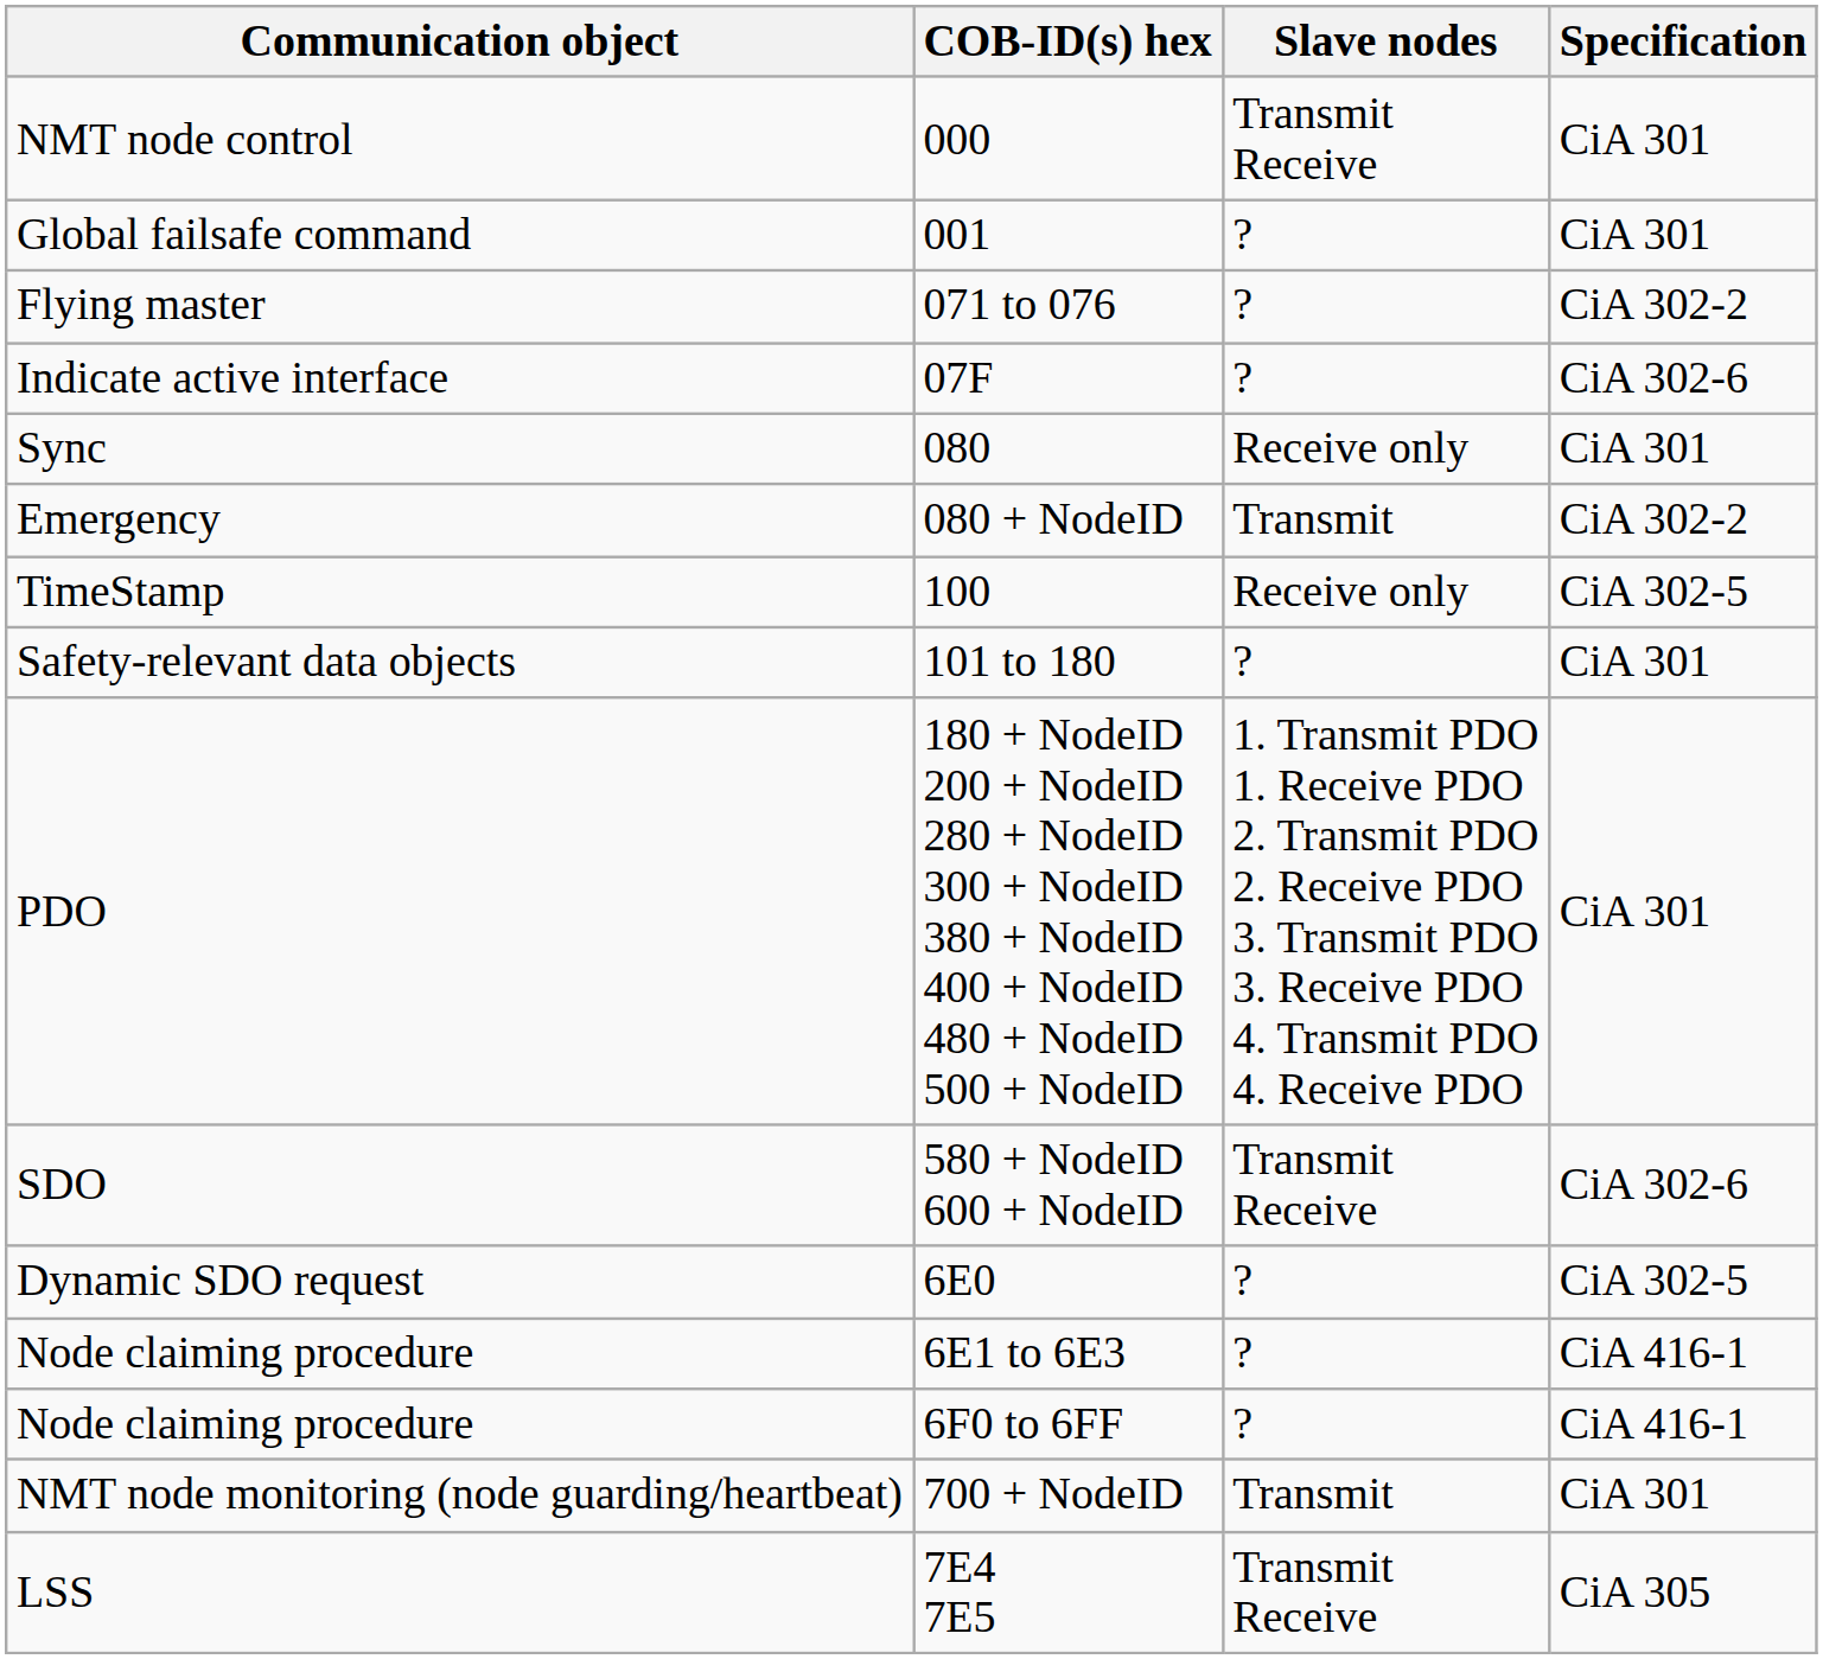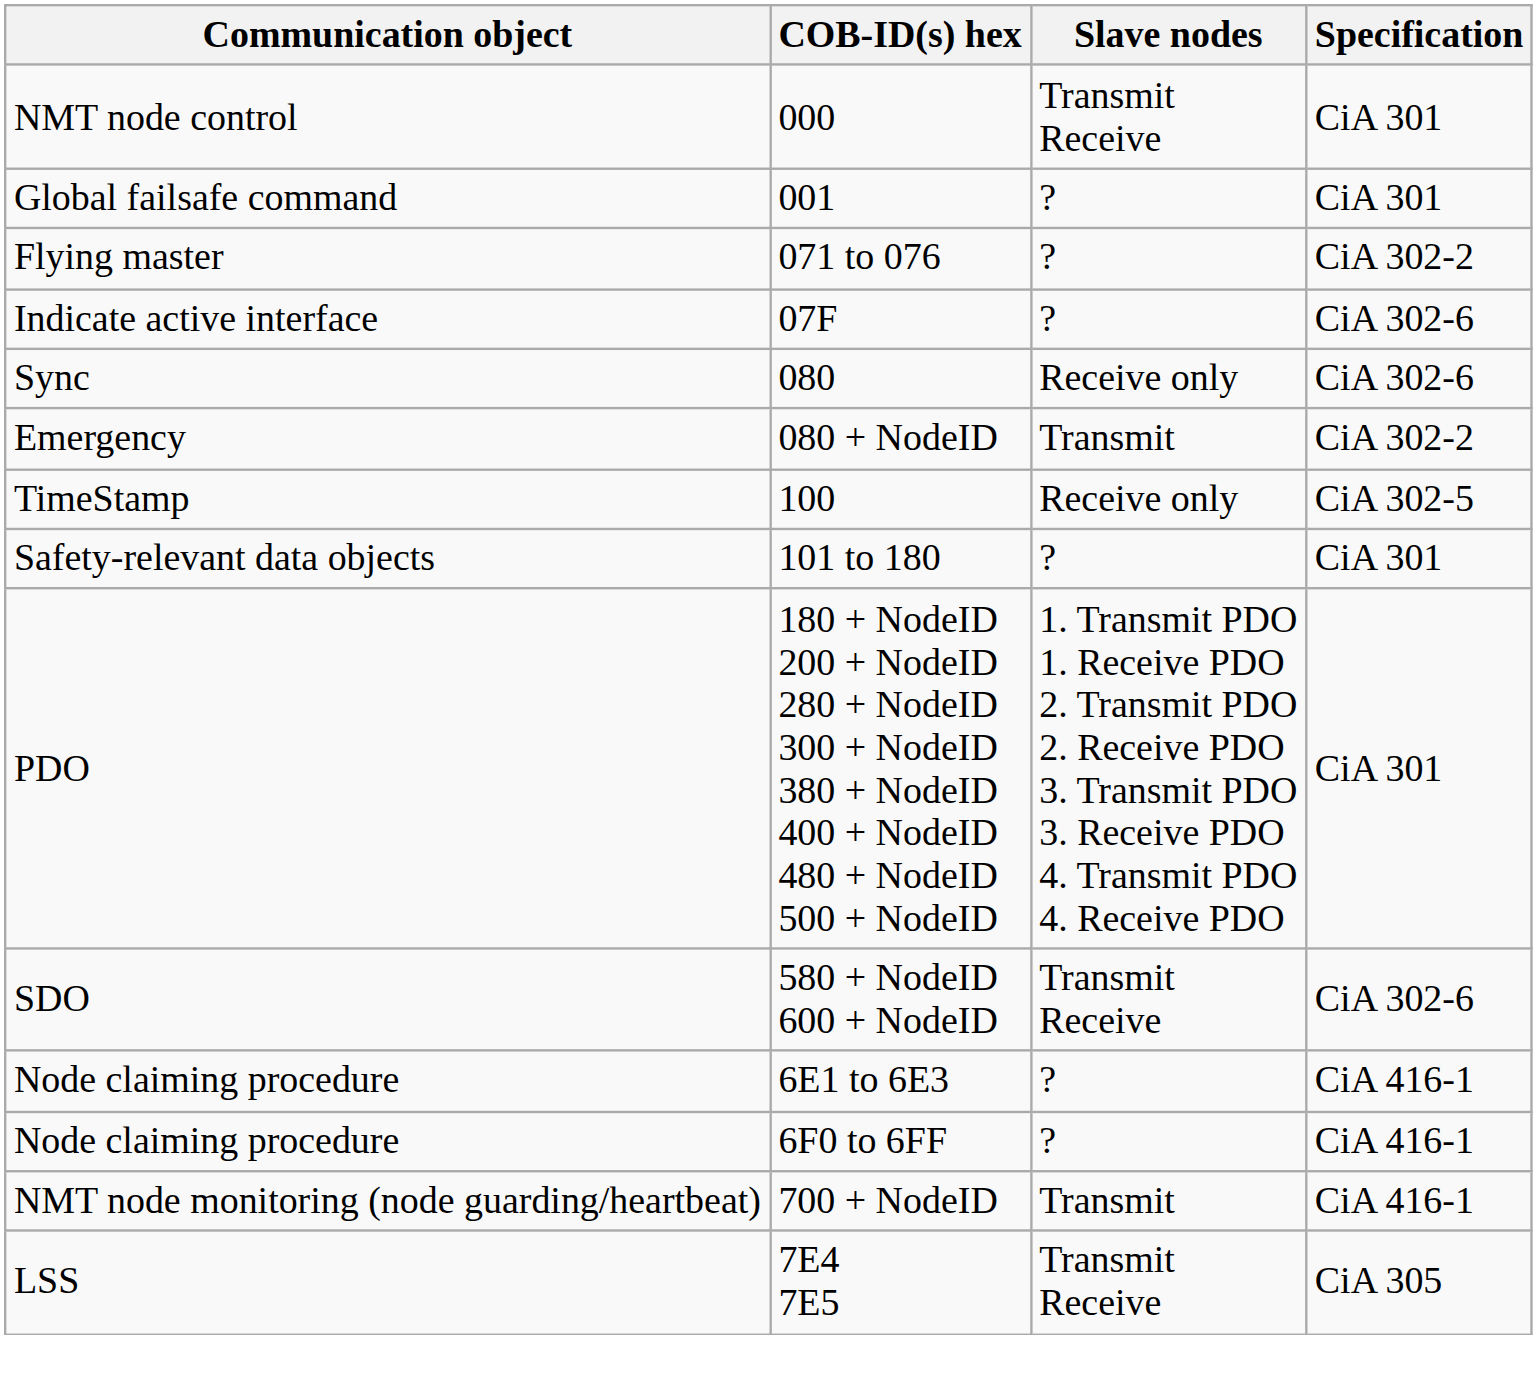080 | Specification: CiA 301 -> CiA 302-6
- row: Dynamic SDO request | 6E0 | ? | CiA 302-5
700 + NodeID | Specification: CiA 301 -> CiA 416-1
